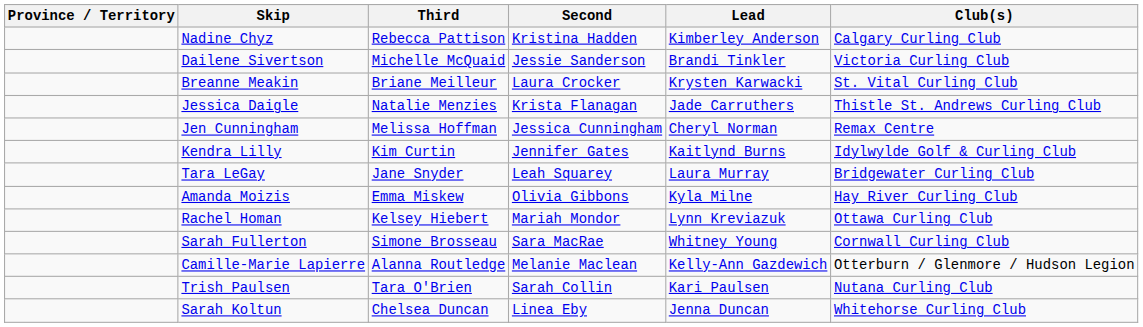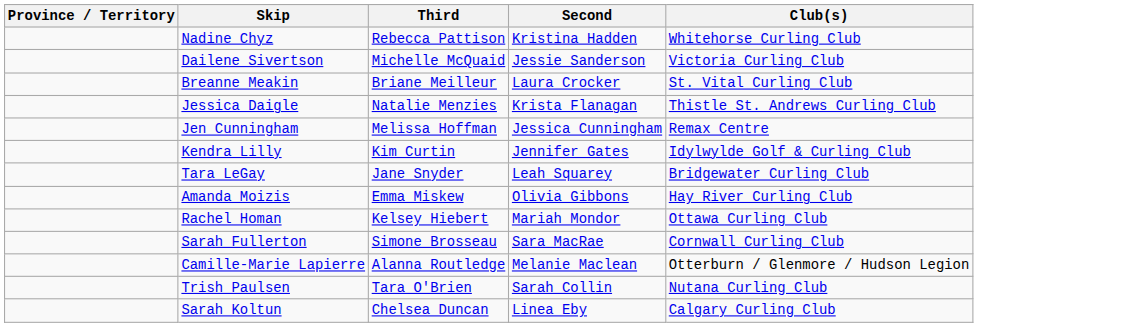- column: Lead | Kimberley Anderson | Brandi Tinkler | Krysten Karwacki | Jade Carruthers | Cheryl Norman | Kaitlynd Burns | Laura Murray | Kyla Milne | Lynn Kreviazuk | Whitney Young | Kelly-Ann Gazdewich | Kari Paulsen | Jenna Duncan
Nadine Chyz | Club(s): Calgary Curling Club -> Whitehorse Curling Club
Sarah Koltun | Club(s): Whitehorse Curling Club -> Calgary Curling Club
